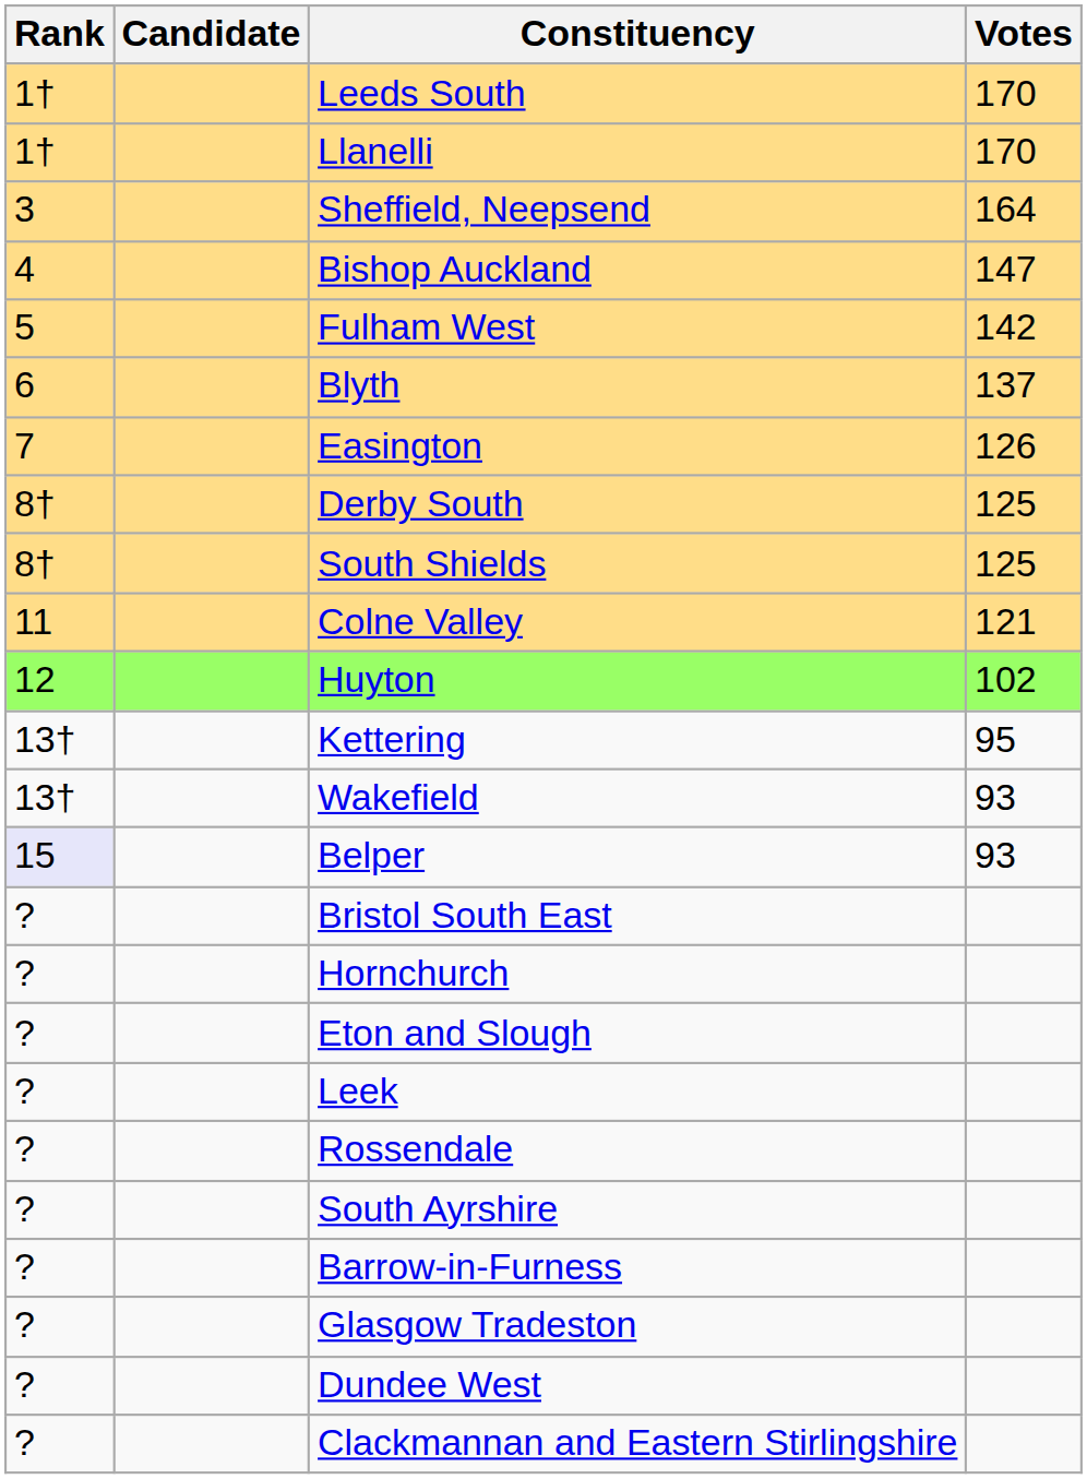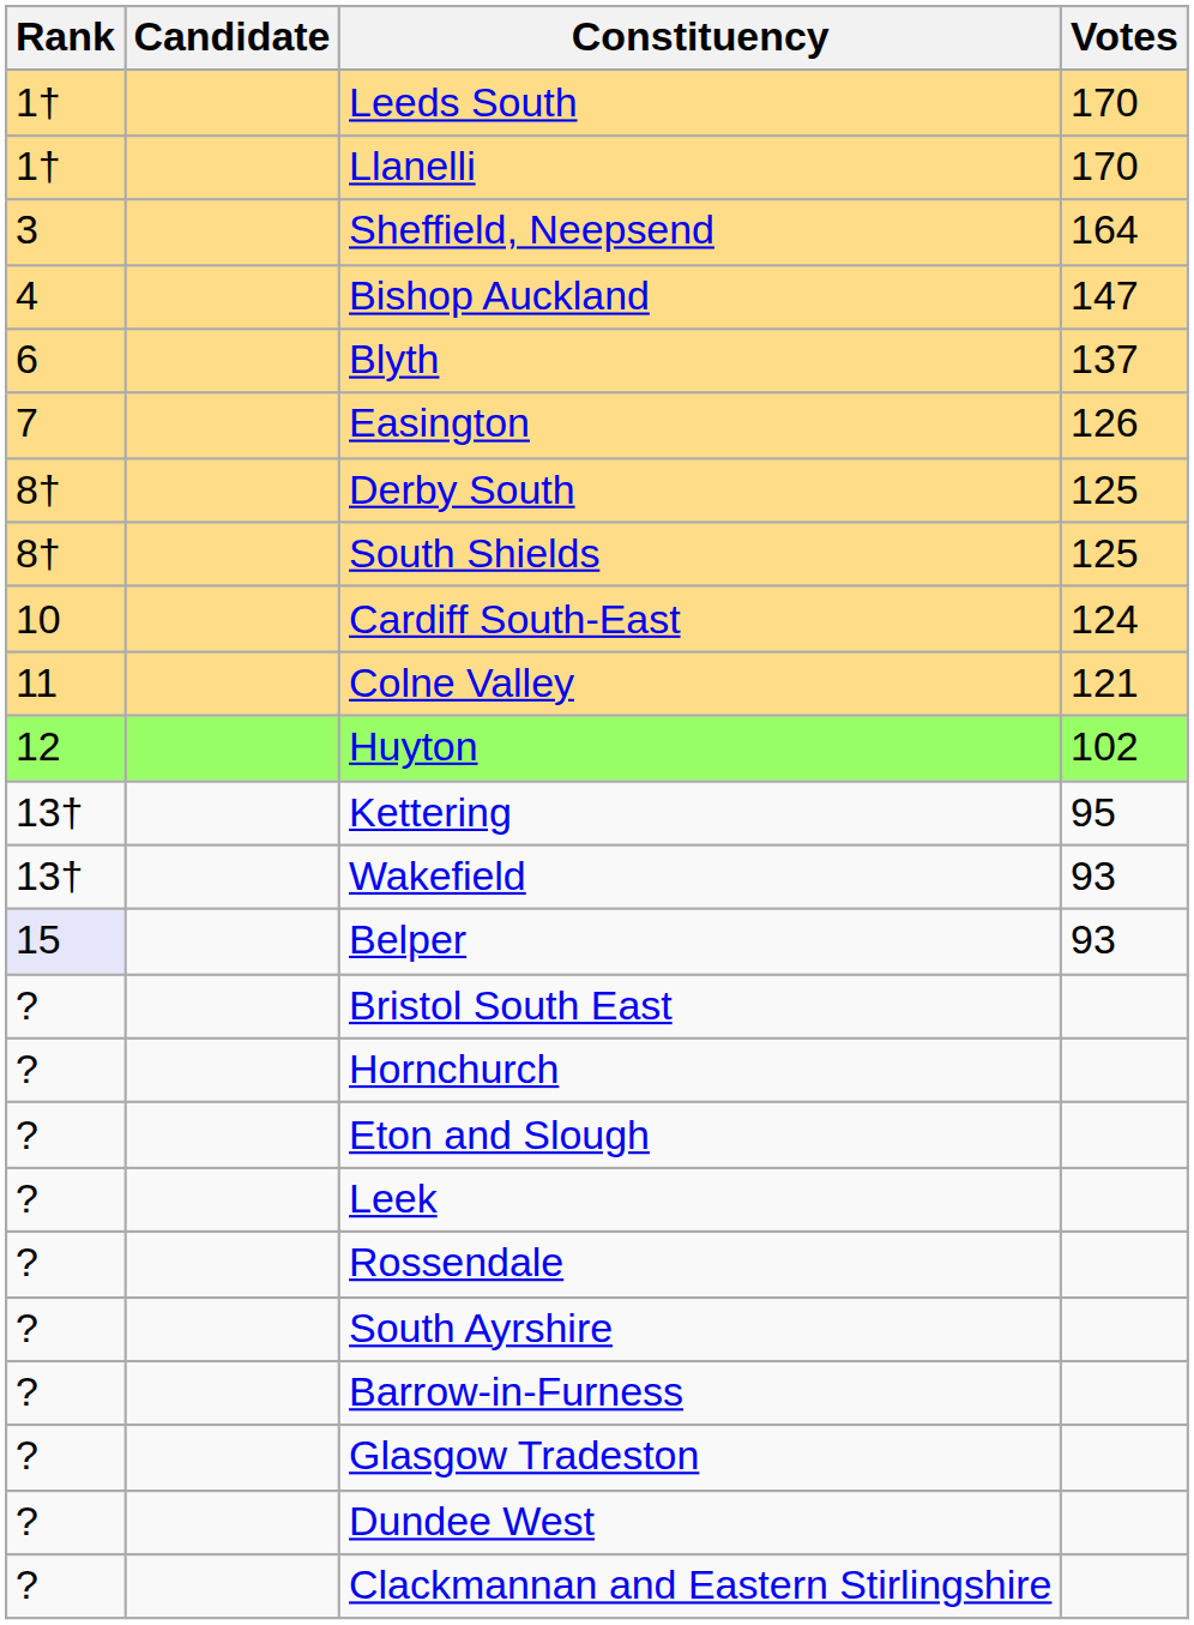- row: 5 | Fulham West | 142
+ row: 10 | Cardiff South-East | 124
